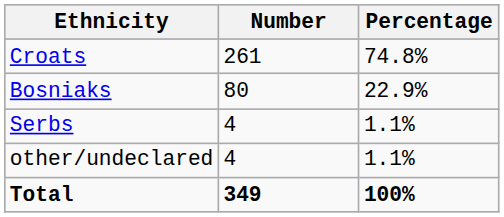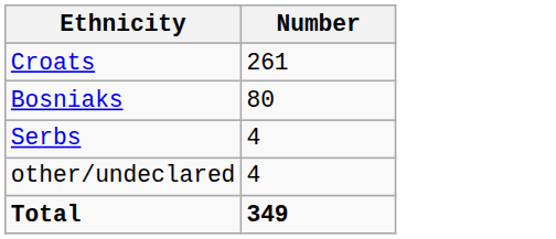- column: Percentage | 74.8% | 22.9% | 1.1% | 1.1% | 100%
